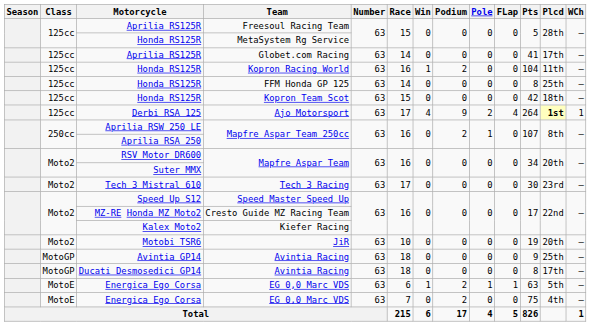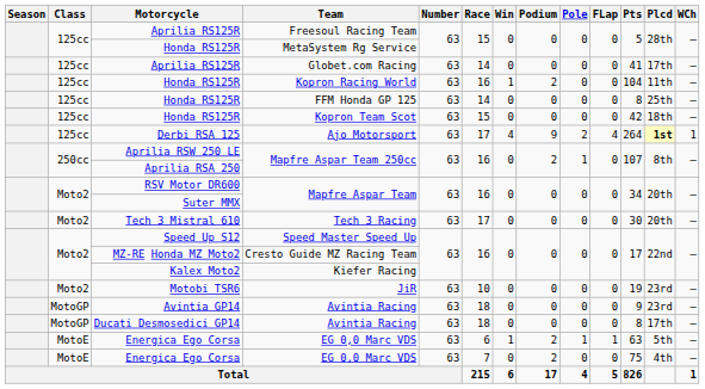Tech 3 Racing | Plcd: 23rd -> 20th
JiR | Plcd: 20th -> 23rd
Avintia GP14 / Avintia Racing | Plcd: 25th -> 23rd
